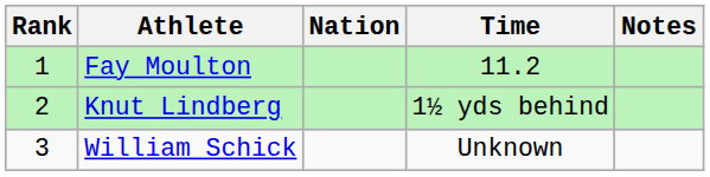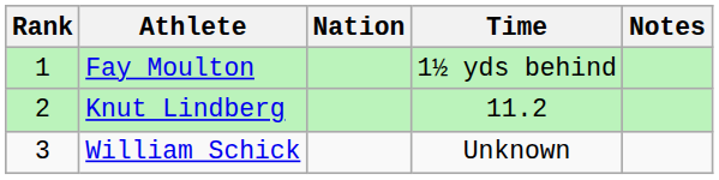Fay Moulton | Time: 11.2 -> 1½ yds behind
Knut Lindberg | Time: 1½ yds behind -> 11.2
